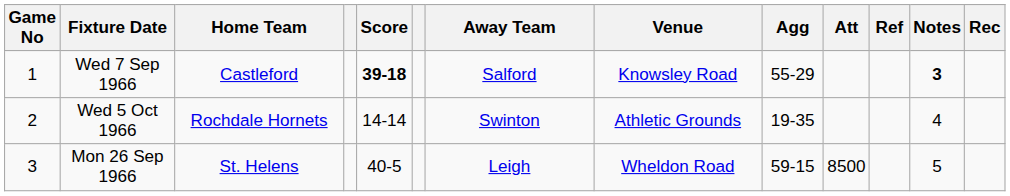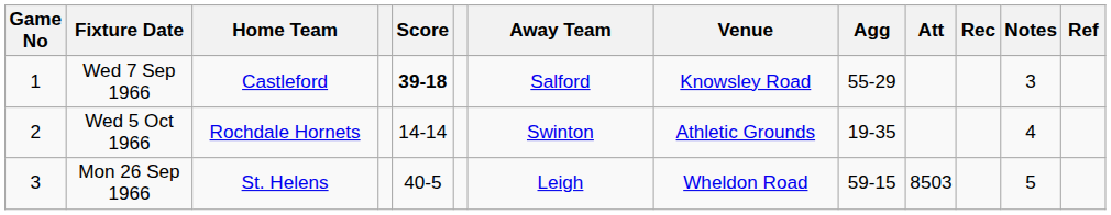columns swapped: Rec <-> Ref
Wed 7 Sep 1966 | Notes: bold -> normal
Mon 26 Sep 1966 | Att: 8500 -> 8503
